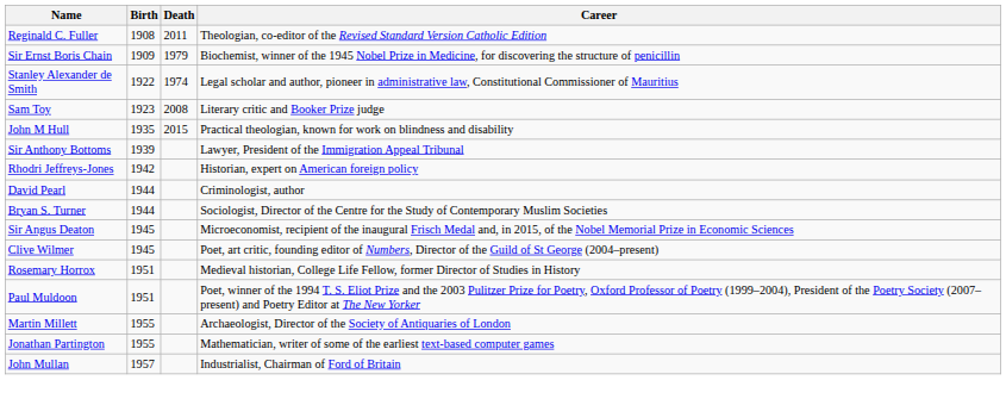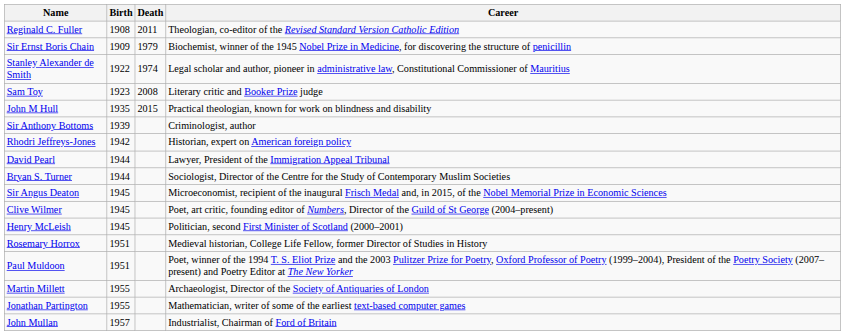Sir Anthony Bottoms | Career: Lawyer, President of the Immigration Appeal Tribunal -> Criminologist, author
David Pearl | Career: Criminologist, author -> Lawyer, President of the Immigration Appeal Tribunal
+ row: Henry McLeish | 1945 | Politician, second First Minister of Scotland (2000–2001)
